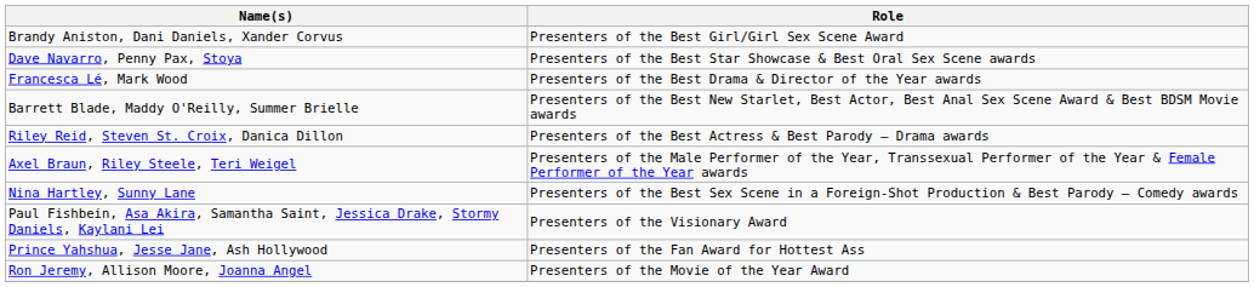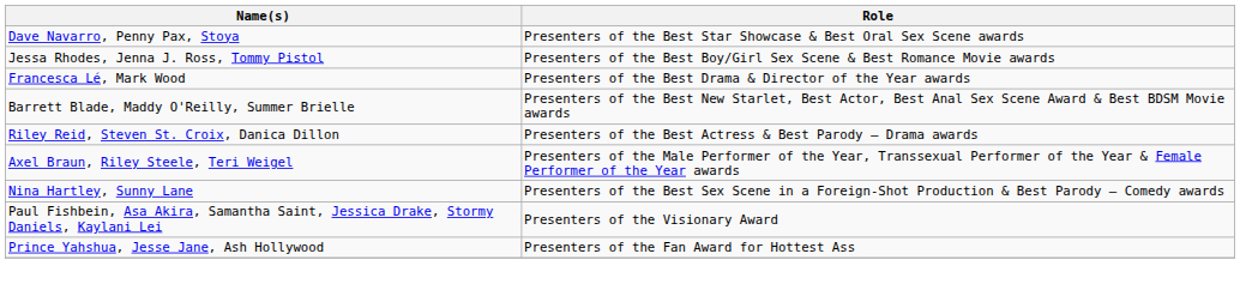- row: Brandy Aniston, Dani Daniels, Xander Corvus | Presenters of the Best Girl/Girl Sex Scene Award
+ row: Jessa Rhodes, Jenna J. Ross, Tommy Pistol | Presenters of the Best Boy/Girl Sex Scene & Best Romance Movie awards
- row: Ron Jeremy, Allison Moore, Joanna Angel | Presenters of the Movie of the Year Award
